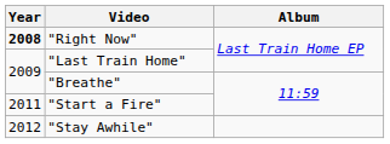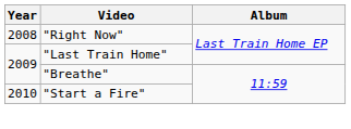"Right Now" | Year: bold -> normal
"Start a Fire" | Year: 2011 -> 2010
- row: 2012 | "Stay Awhile"
